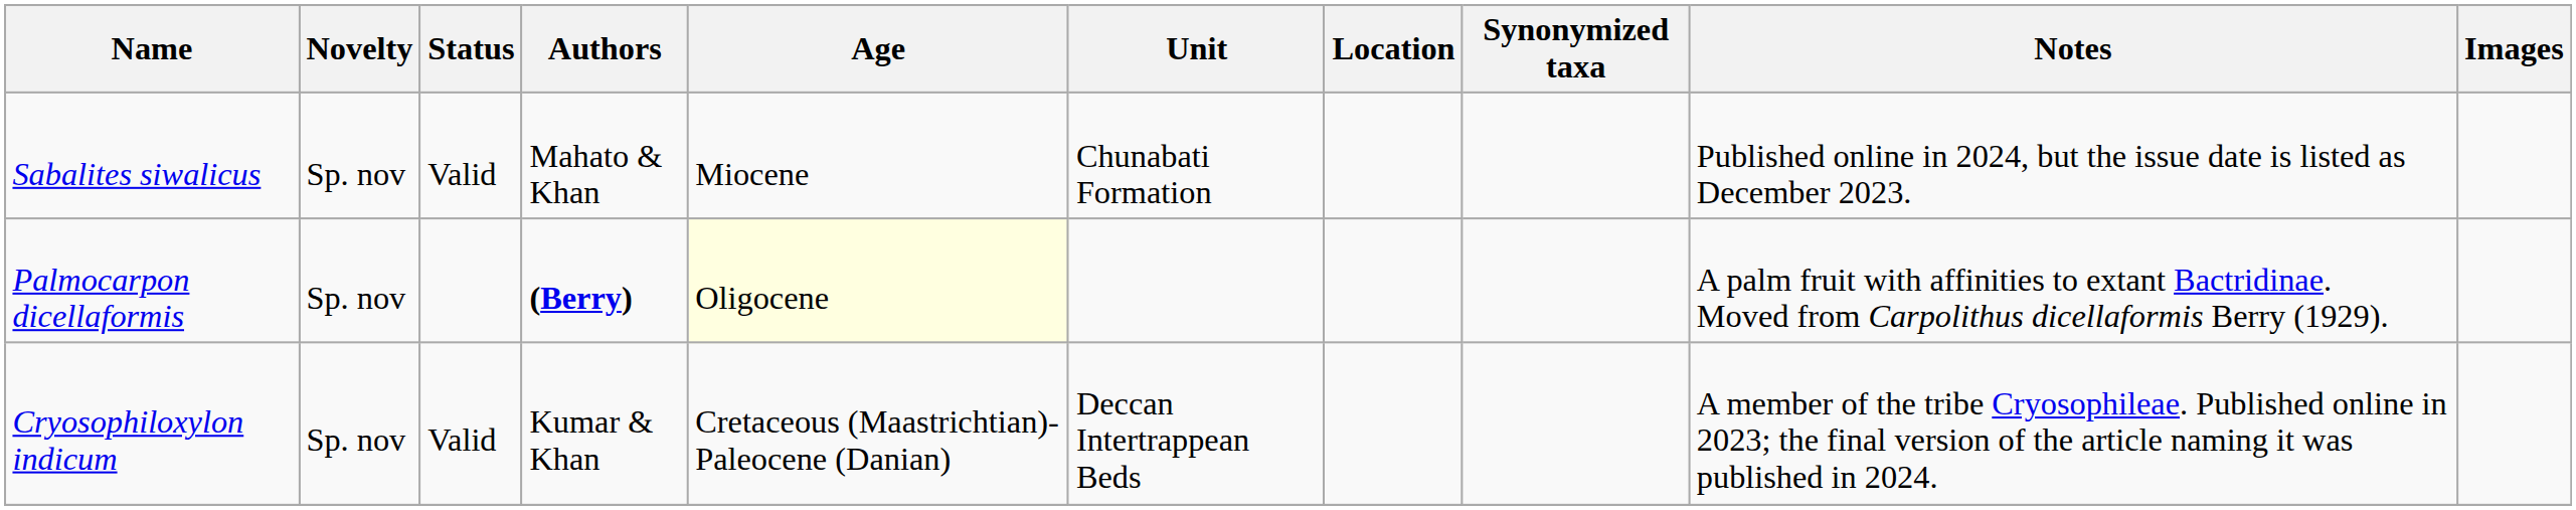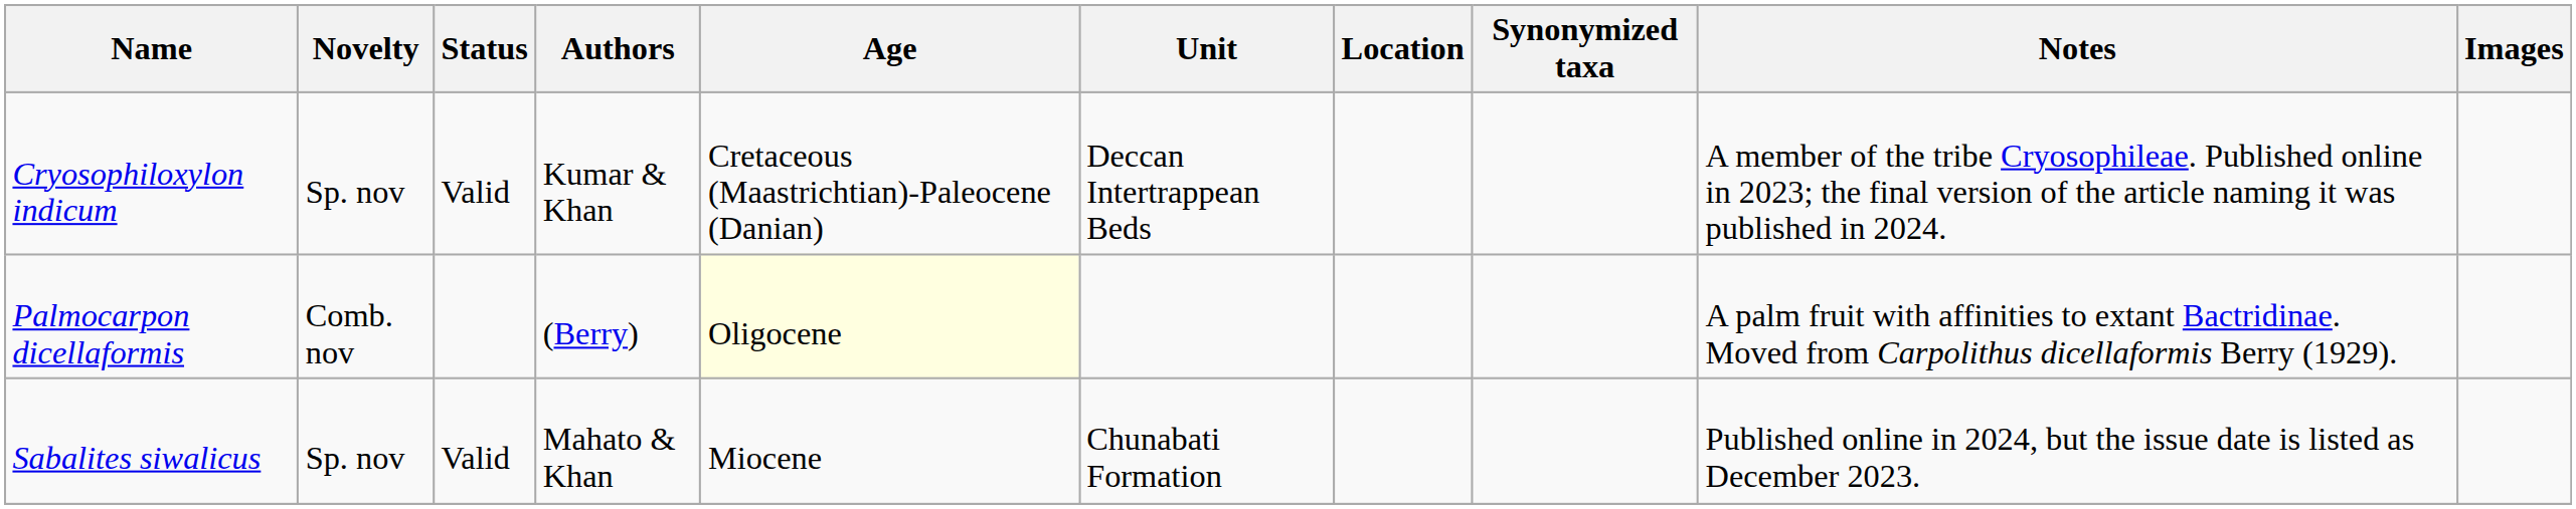rows swapped: Cryosophiloxylon indicum <-> Sabalites siwalicus
Palmocarpon dicellaformis | Novelty: Sp. nov -> Comb. nov
Palmocarpon dicellaformis | Authors: bold -> normal
